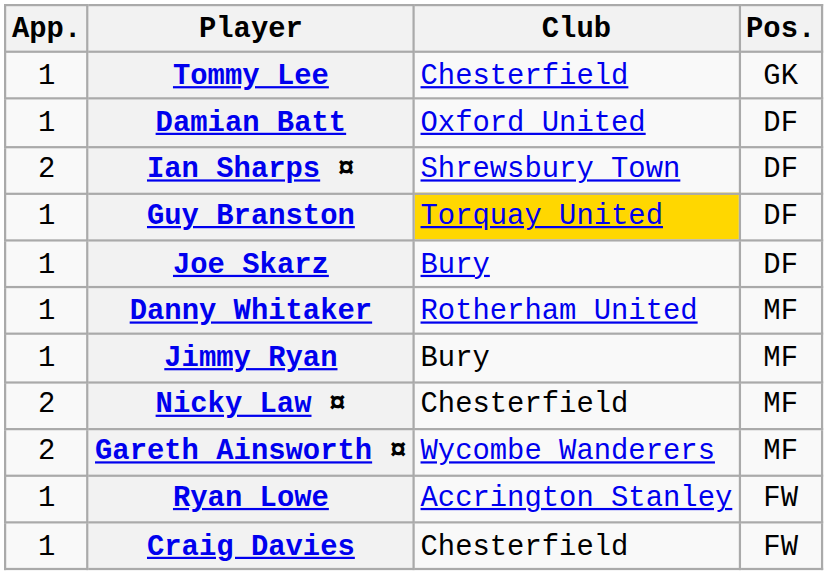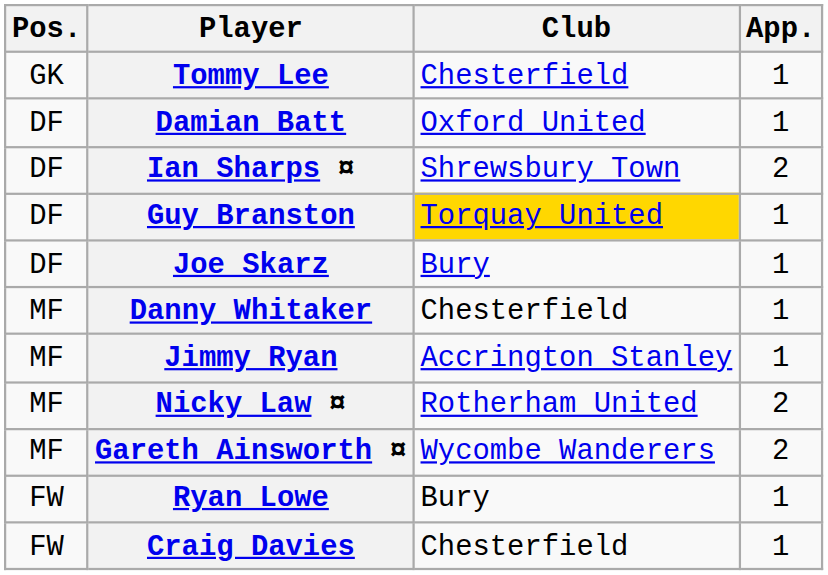columns swapped: Pos. <-> App.
Danny Whitaker | Club: Rotherham United -> Chesterfield
Jimmy Ryan | Club: Bury -> Accrington Stanley
Nicky Law ¤ | Club: Chesterfield -> Rotherham United
Ryan Lowe | Club: Accrington Stanley -> Bury
